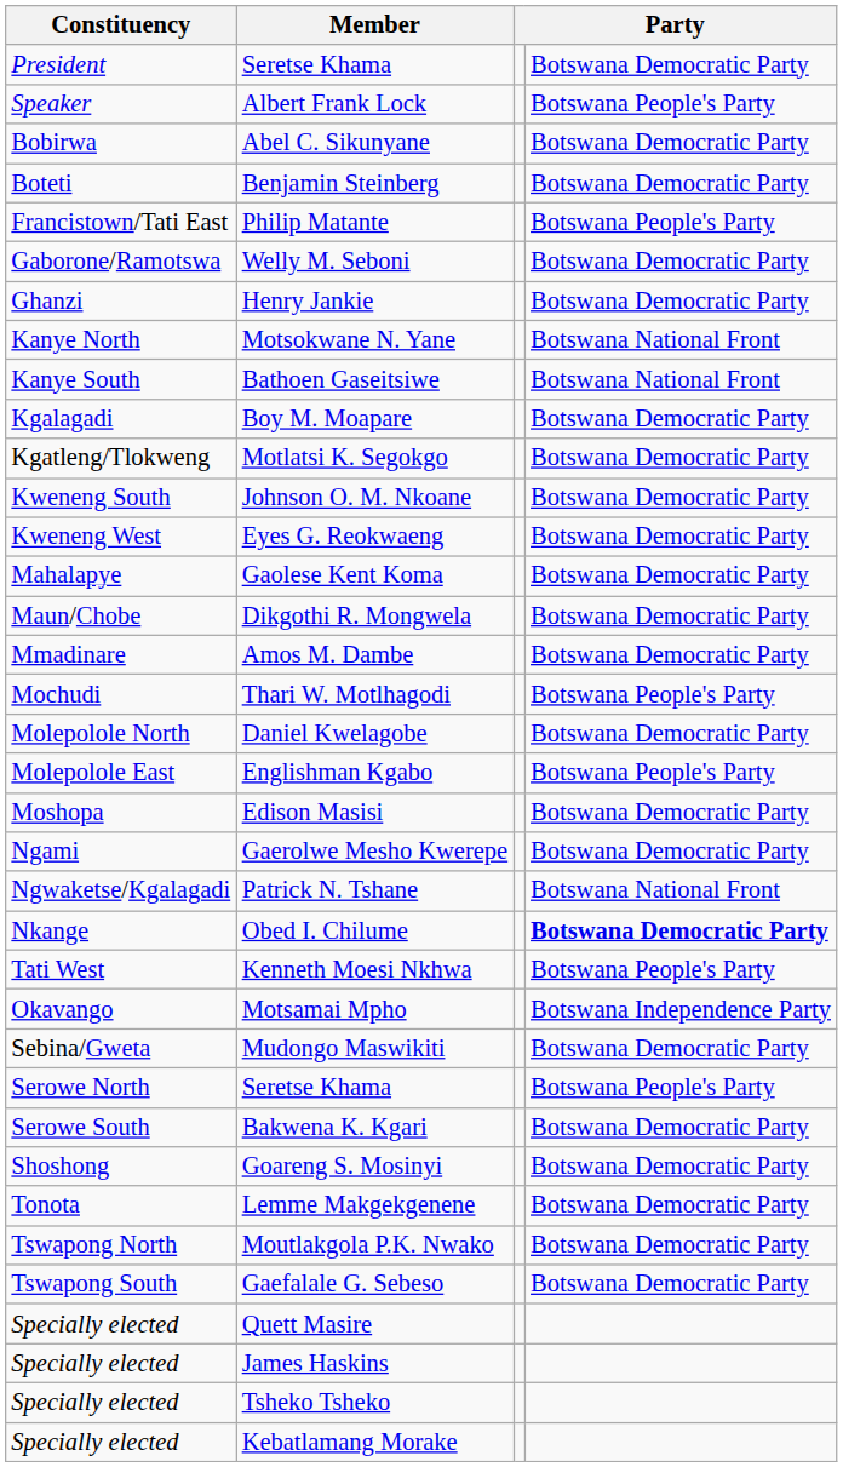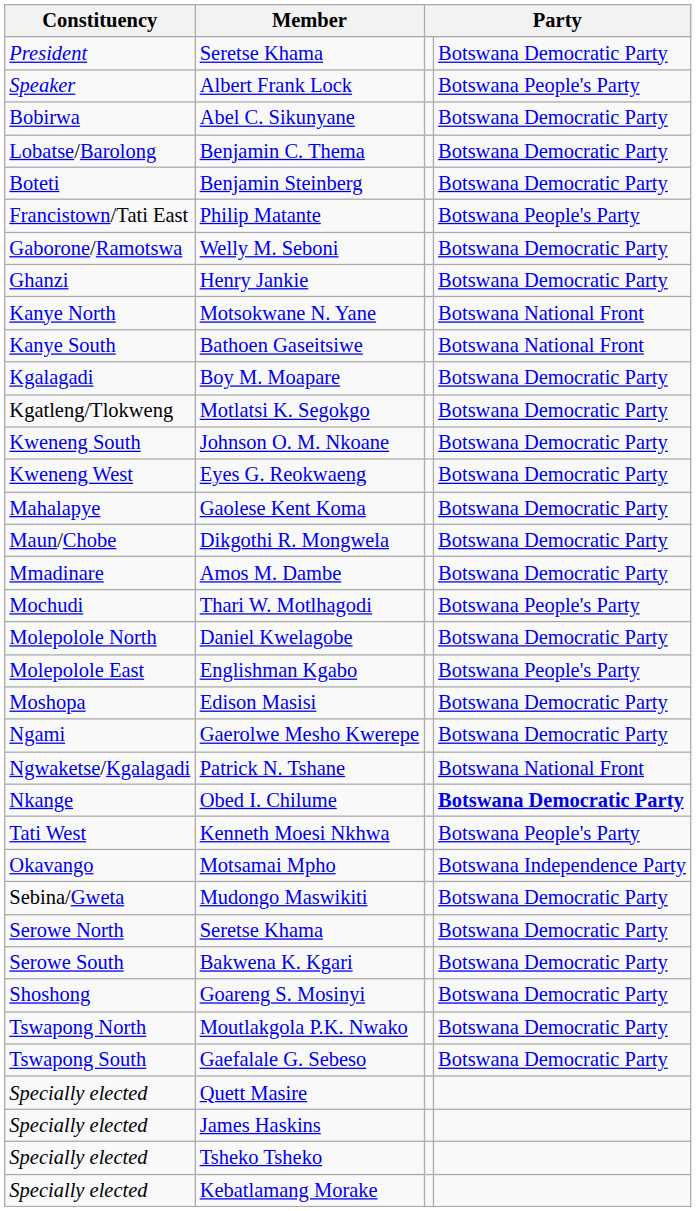+ row: Lobatse/Barolong | Benjamin C. Thema | Botswana Democratic Party
Serowe North / Seretse Khama | column 4: Botswana People's Party -> Botswana Democratic Party
- row: Tonota | Lemme Makgekgenene | Botswana Democratic Party
